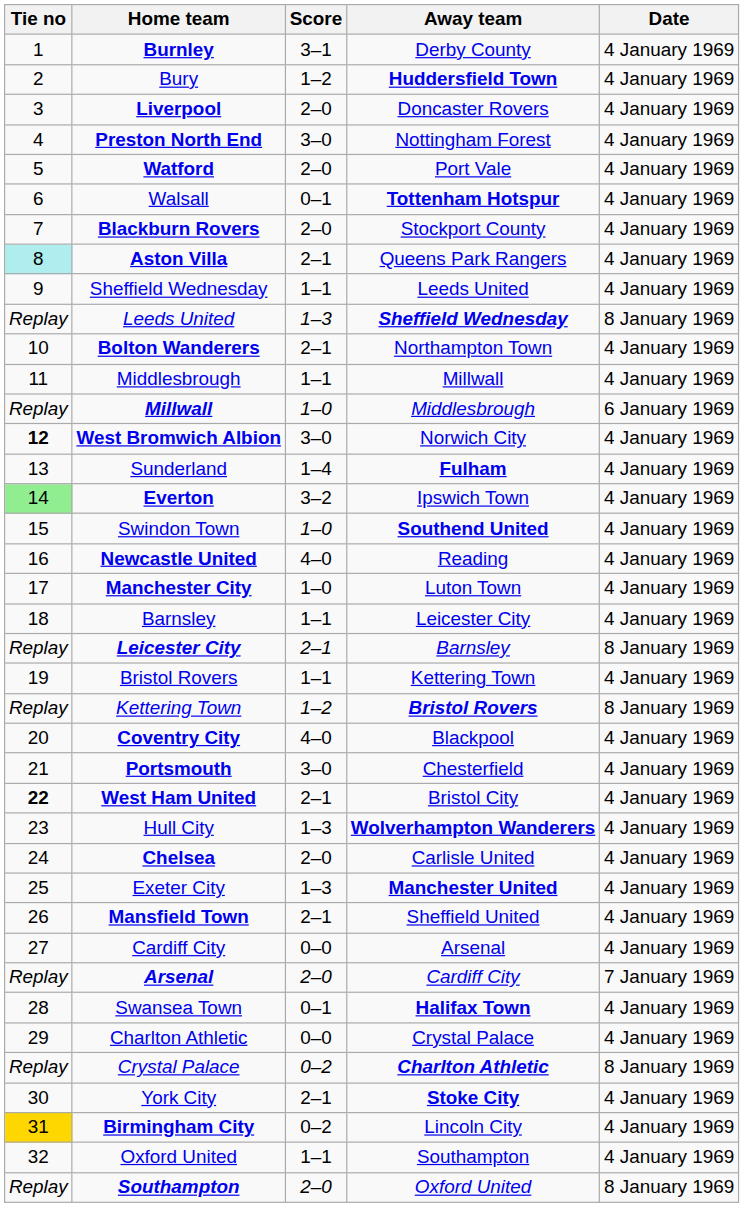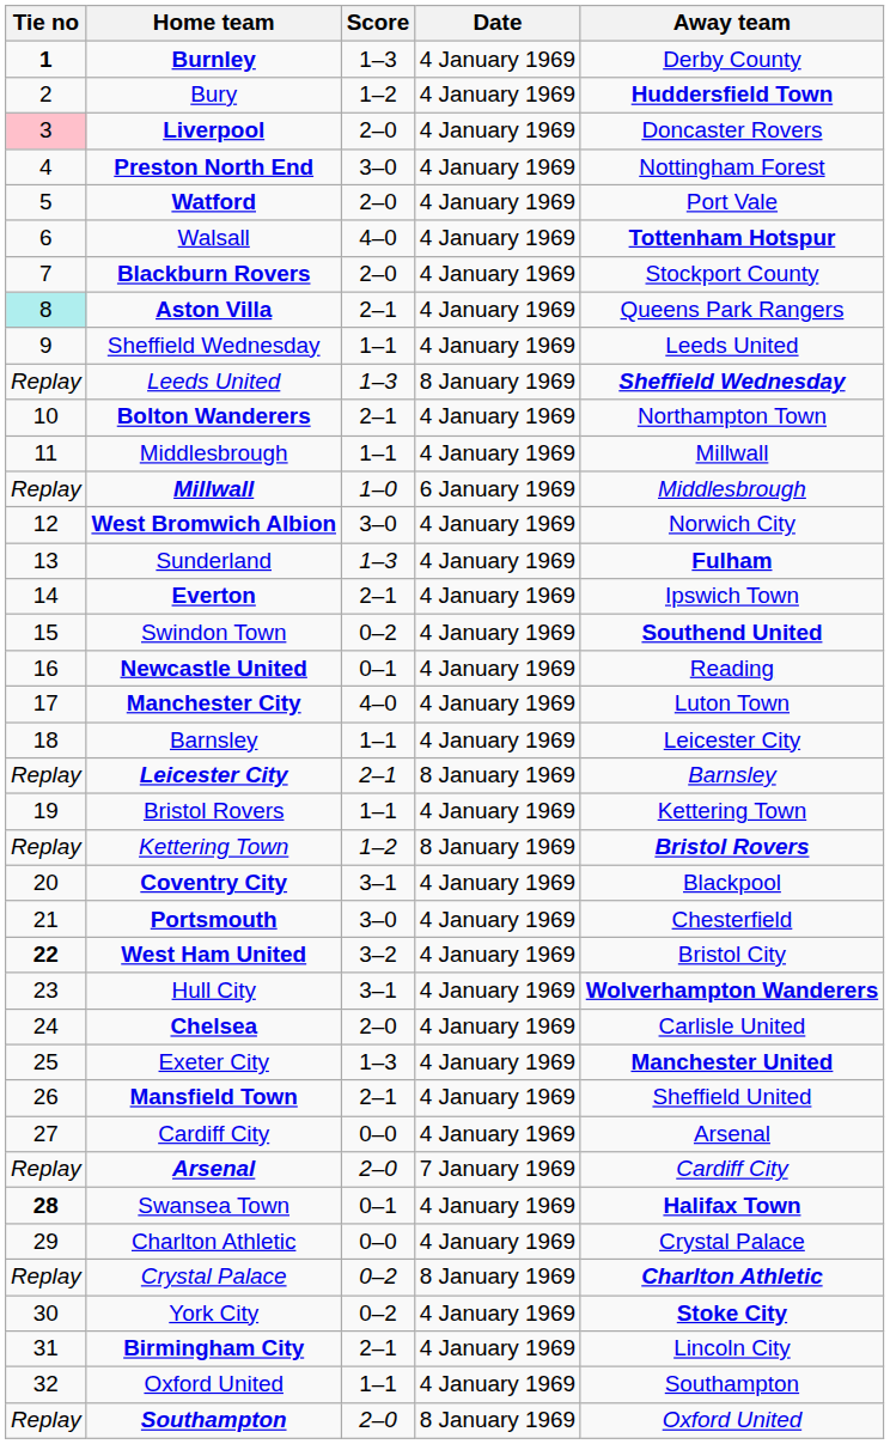columns swapped: Away team <-> Date
Burnley | Tie no: normal -> bold
Burnley | Score: 3–1 -> 1–3
Liverpool | Tie no: no background -> pink background
Walsall | Score: 0–1 -> 4–0
West Bromwich Albion | Tie no: bold -> normal
Sunderland | Score: 1–4 -> 1–3
Everton | Tie no: lightgreen background -> no background
Everton | Score: 3–2 -> 2–1
Swindon Town | Score: 1–0 -> 0–2
Newcastle United | Score: 4–0 -> 0–1
Manchester City | Score: 1–0 -> 4–0
Coventry City | Score: 4–0 -> 3–1
West Ham United | Score: 2–1 -> 3–2
Hull City | Score: 1–3 -> 3–1
Swansea Town | Tie no: normal -> bold
York City | Score: 2–1 -> 0–2
Birmingham City | Tie no: gold background -> no background
Birmingham City | Score: 0–2 -> 2–1
